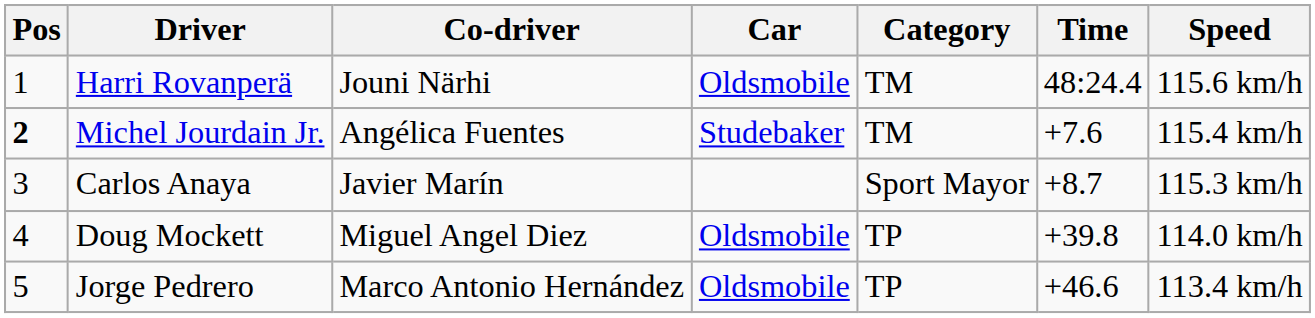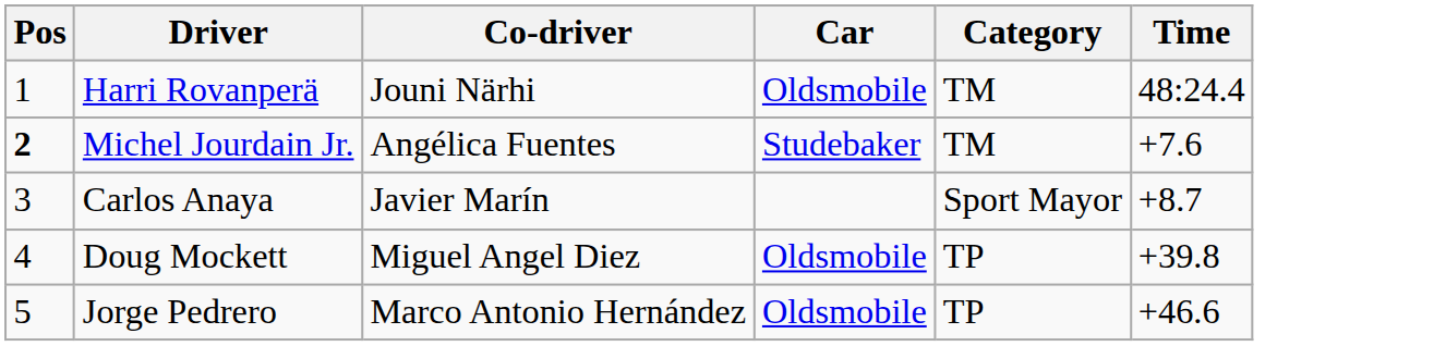- column: Speed | 115.6 km/h | 115.4 km/h | 115.3 km/h | 114.0 km/h | 113.4 km/h
